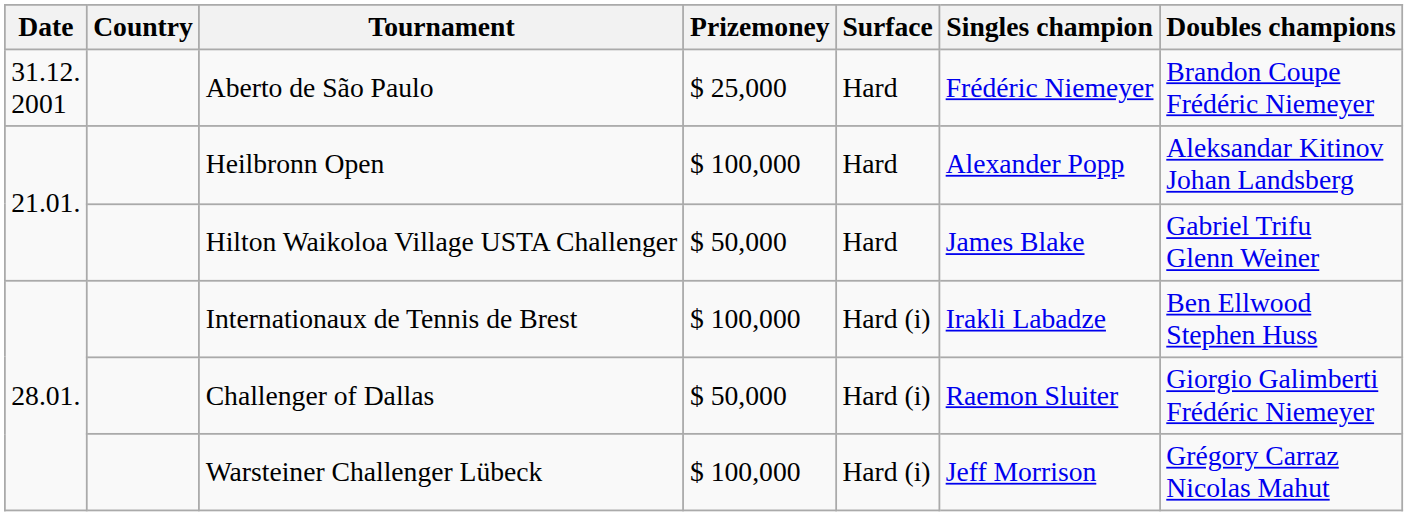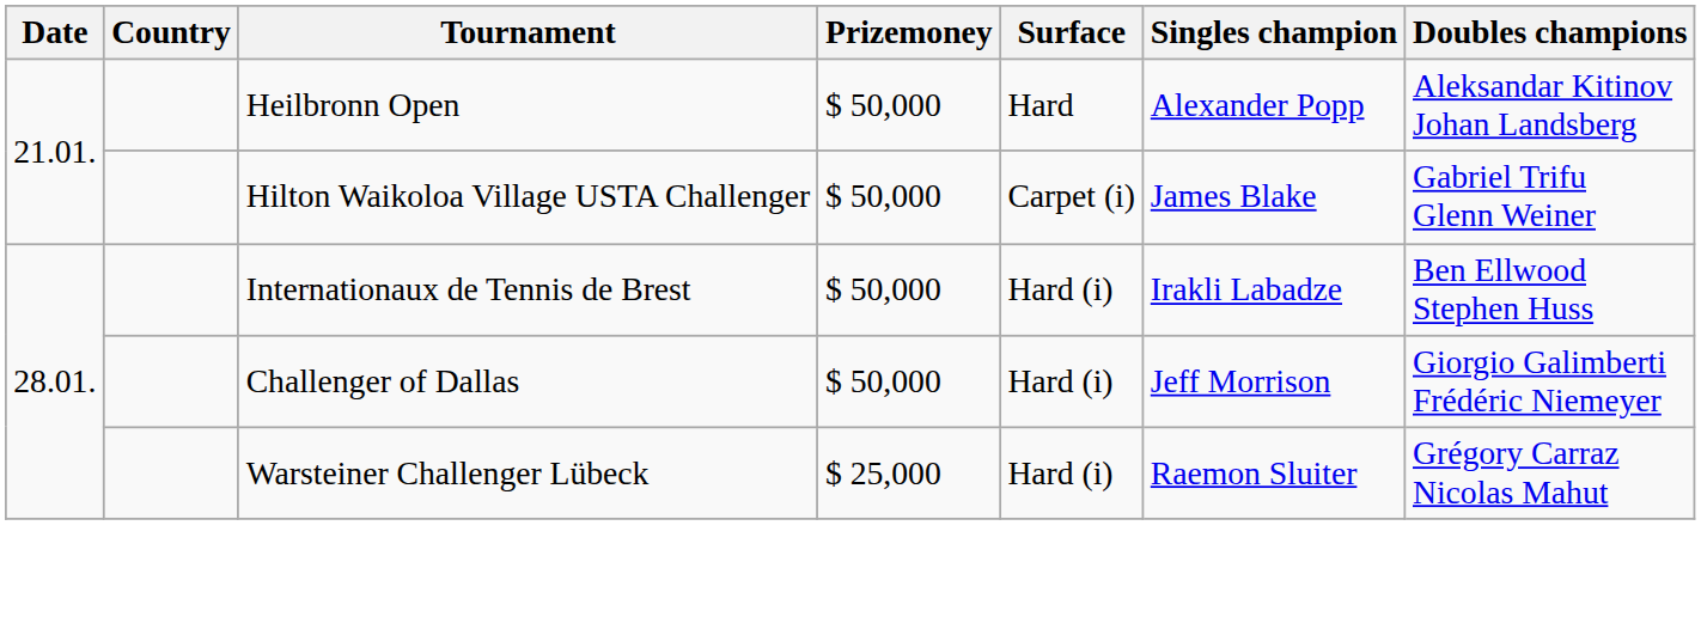- row: 31.12. 2001 | Aberto de São Paulo | $ 25,000 | Hard | Frédéric Niemeyer | Brandon Coupe Frédéric Niemeyer
Heilbronn Open | Prizemoney: $ 100,000 -> $ 50,000
Hilton Waikoloa Village USTA Challenger | Surface: Hard -> Carpet (i)
Internationaux de Tennis de Brest | Prizemoney: $ 100,000 -> $ 50,000
Challenger of Dallas | Singles champion: Raemon Sluiter -> Jeff Morrison
Warsteiner Challenger Lübeck | Prizemoney: $ 100,000 -> $ 25,000
Warsteiner Challenger Lübeck | Singles champion: Jeff Morrison -> Raemon Sluiter
